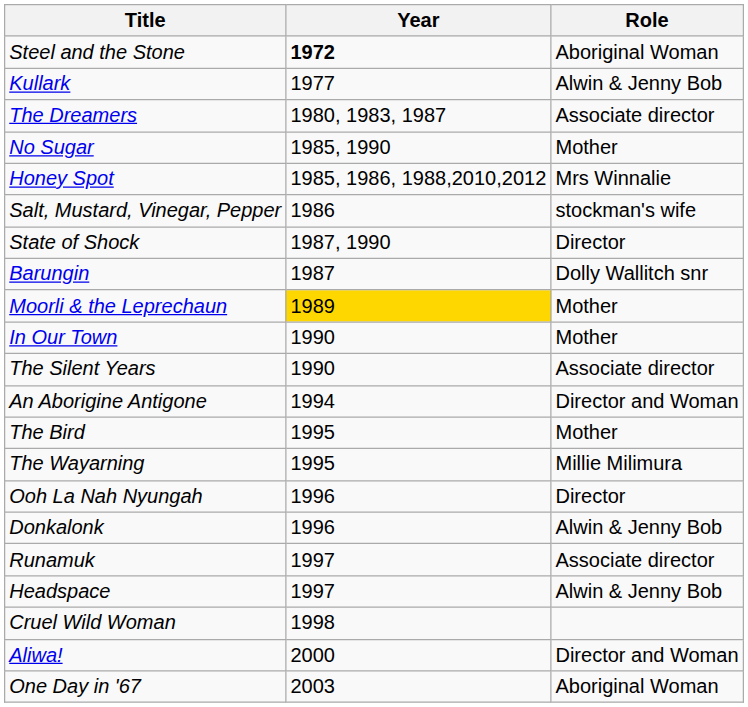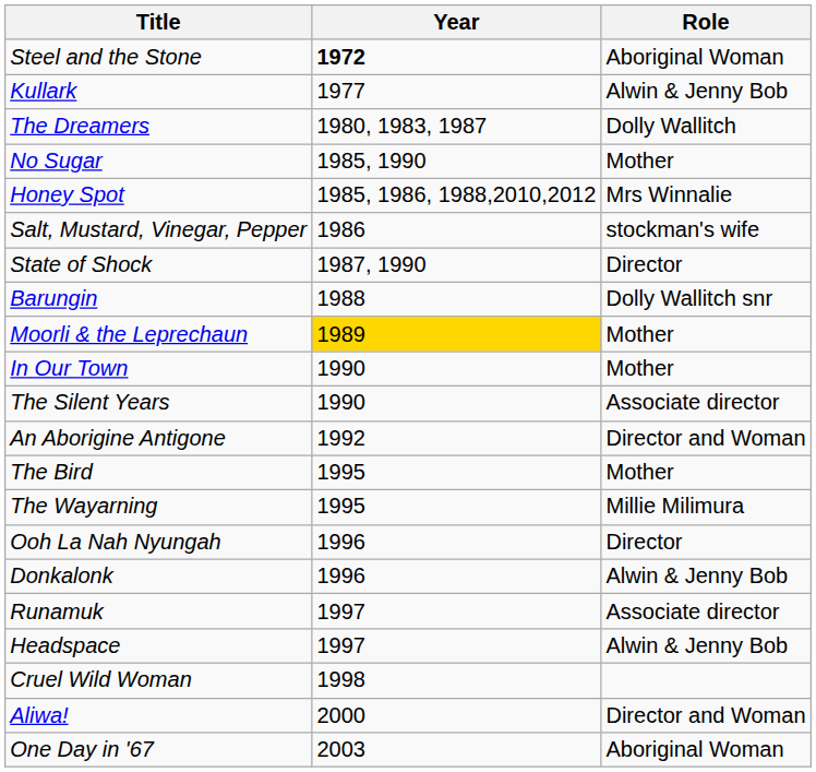The Dreamers | Role: Associate director -> Dolly Wallitch
Barungin | Year: 1987 -> 1988
An Aborigine Antigone | Year: 1994 -> 1992
